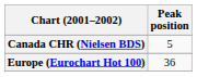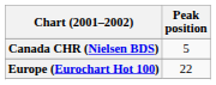Europe (Eurochart Hot 100) | Peak position: 36 -> 22
